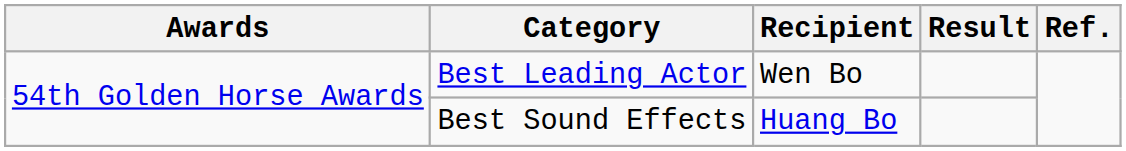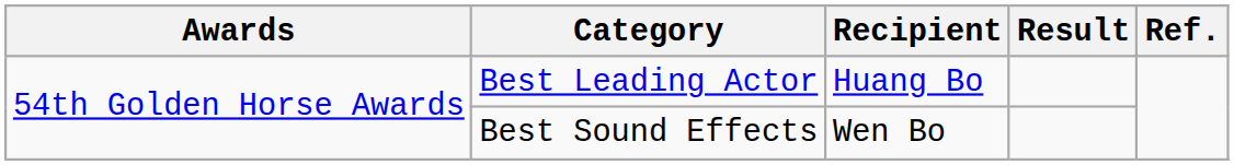Best Leading Actor | Recipient: Wen Bo -> Huang Bo
Best Sound Effects | Recipient: Huang Bo -> Wen Bo
